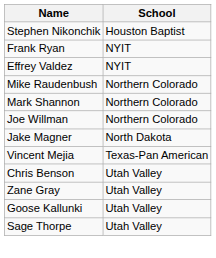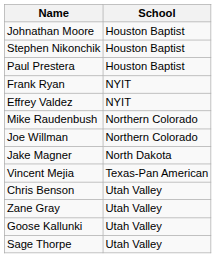+ row: Johnathan Moore | Houston Baptist
+ row: Paul Prestera | Houston Baptist
- row: Mark Shannon | Northern Colorado
